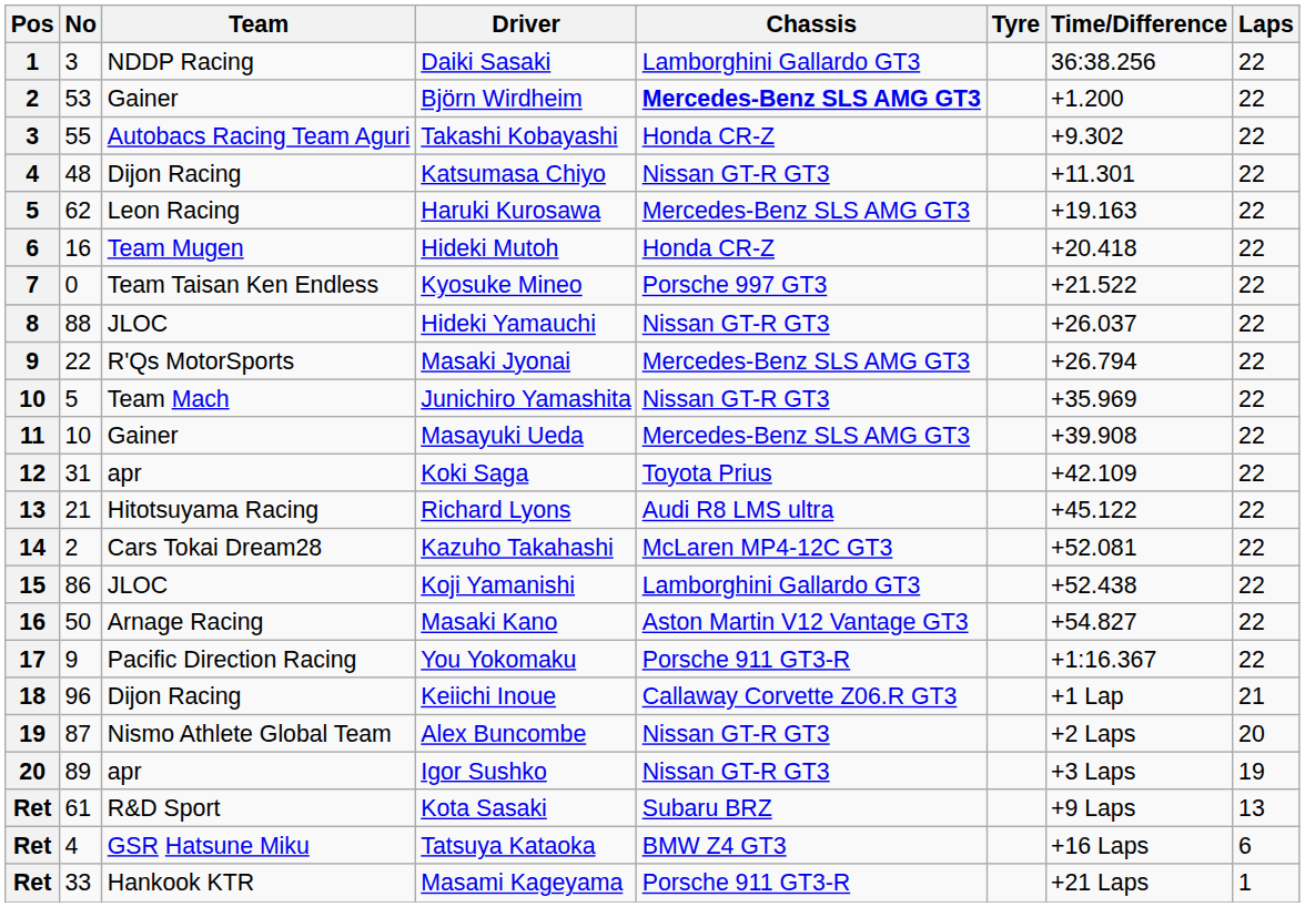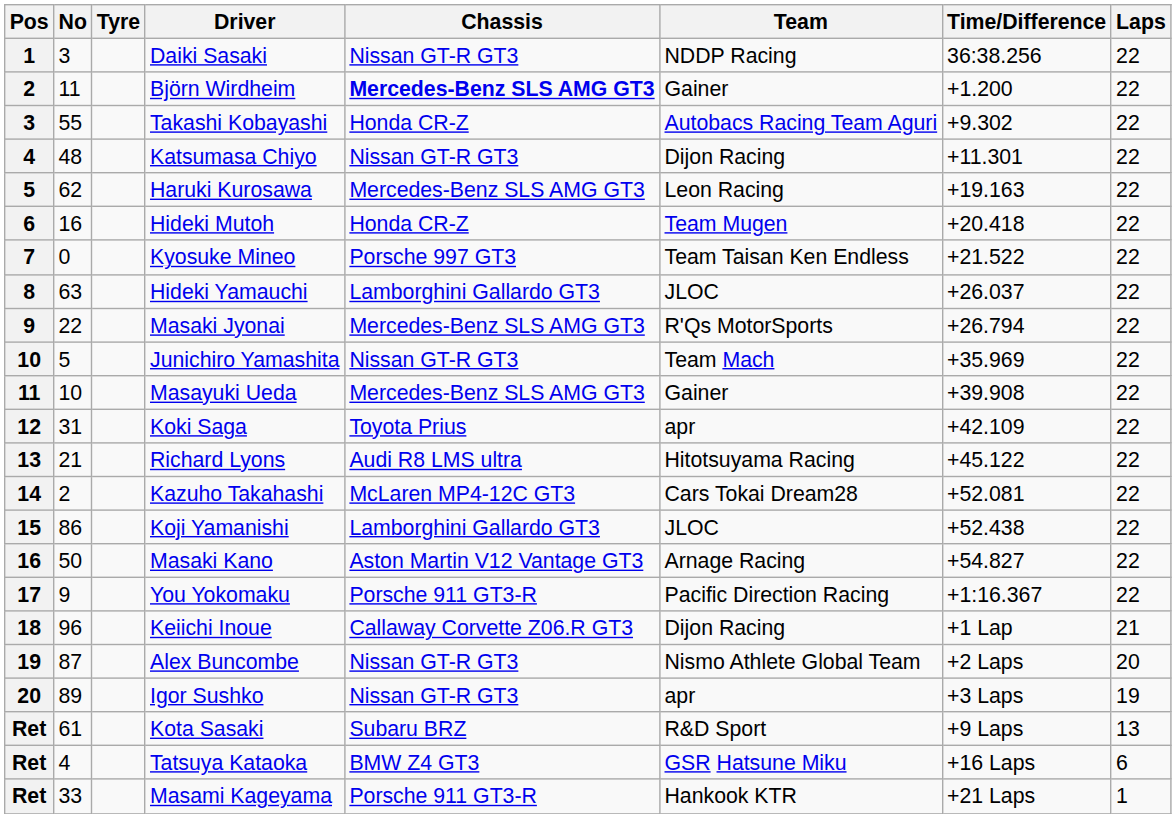columns swapped: Team <-> Tyre
Daiki Sasaki | Chassis: Lamborghini Gallardo GT3 -> Nissan GT-R GT3
Björn Wirdheim | No: 53 -> 11
Hideki Yamauchi | No: 88 -> 63
Hideki Yamauchi | Chassis: Nissan GT-R GT3 -> Lamborghini Gallardo GT3
